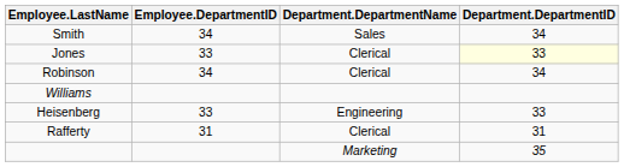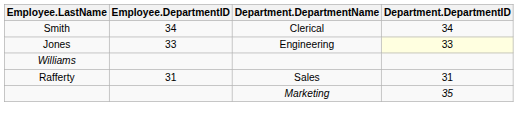Smith | Department.DepartmentName: Sales -> Clerical
Jones | Department.DepartmentName: Clerical -> Engineering
- row: Robinson | 34 | Clerical | 34
- row: Heisenberg | 33 | Engineering | 33
Rafferty | Department.DepartmentName: Clerical -> Sales
